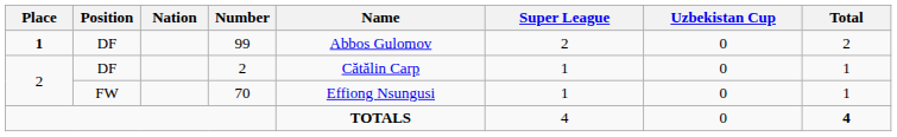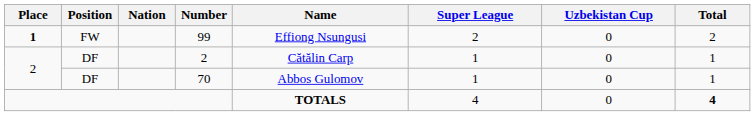99 | Position: DF -> FW
99 | Name: Abbos Gulomov -> Effiong Nsungusi
70 | Position: FW -> DF
70 | Name: Effiong Nsungusi -> Abbos Gulomov
